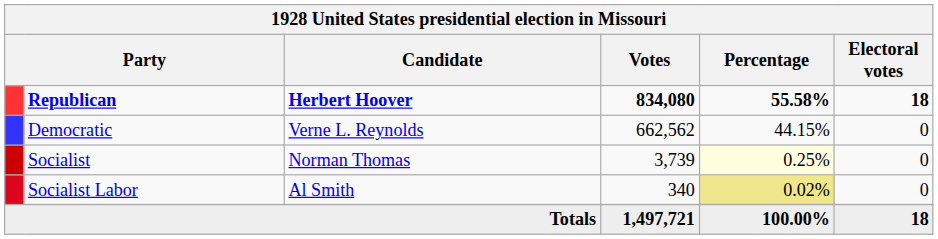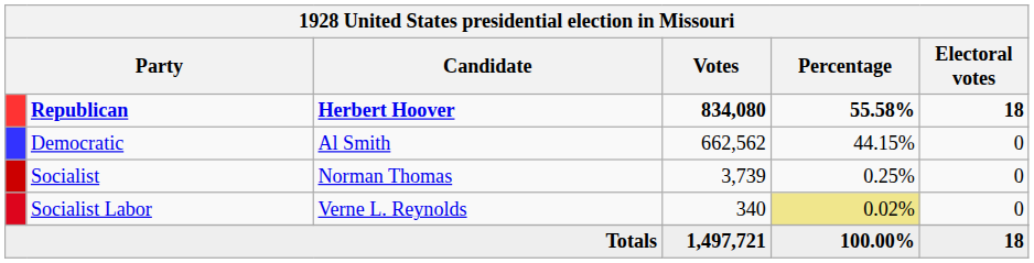Democratic | Candidate: Verne L. Reynolds -> Al Smith
Socialist | Percentage: lightyellow background -> no background
Socialist Labor | Candidate: Al Smith -> Verne L. Reynolds
